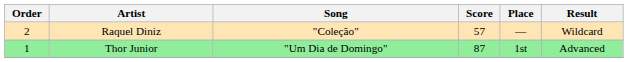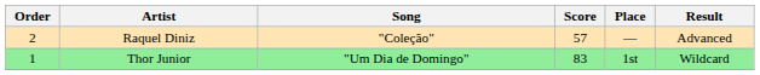Raquel Diniz | Result: Wildcard -> Advanced
Thor Junior | Score: 87 -> 83
Thor Junior | Result: Advanced -> Wildcard
